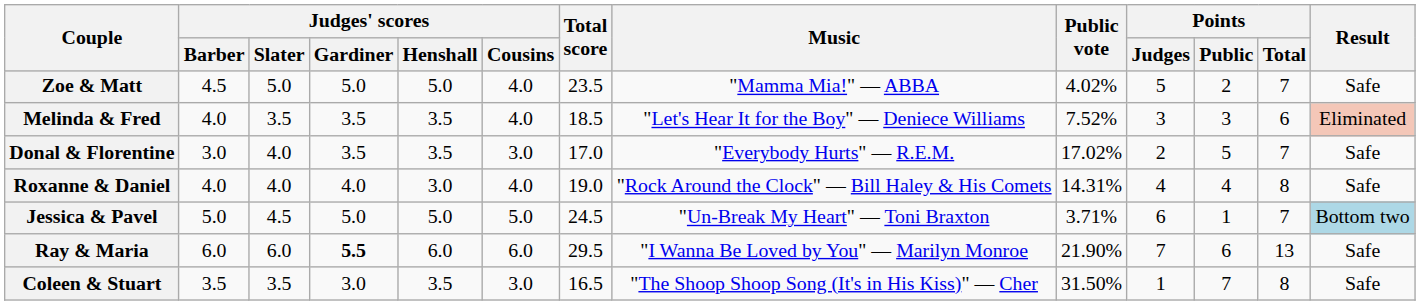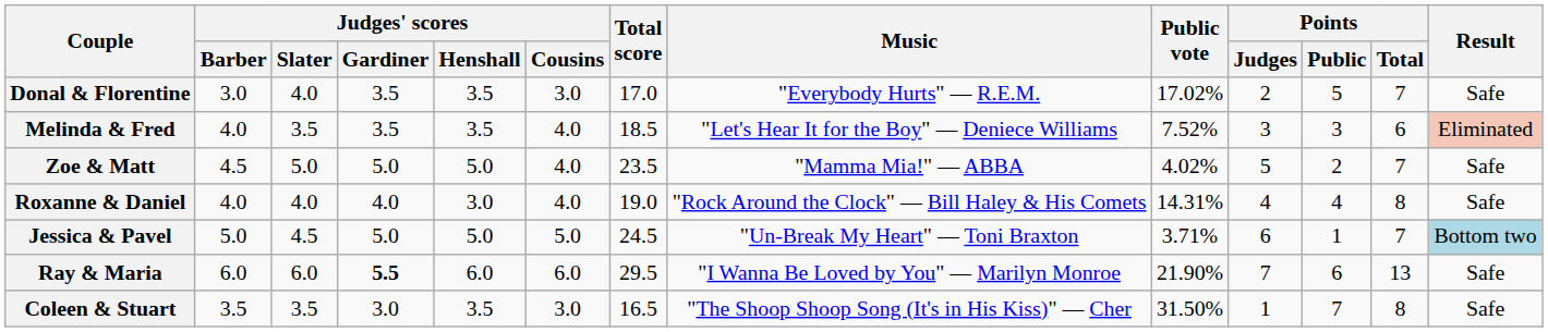rows swapped: Zoe & Matt <-> Donal & Florentine
